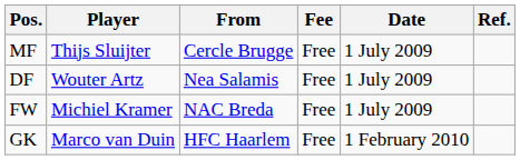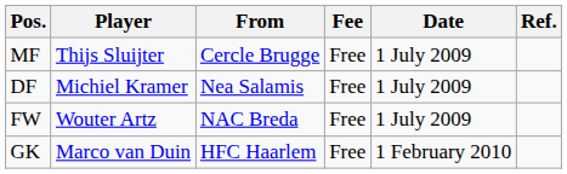DF | Player: Wouter Artz -> Michiel Kramer
FW | Player: Michiel Kramer -> Wouter Artz
